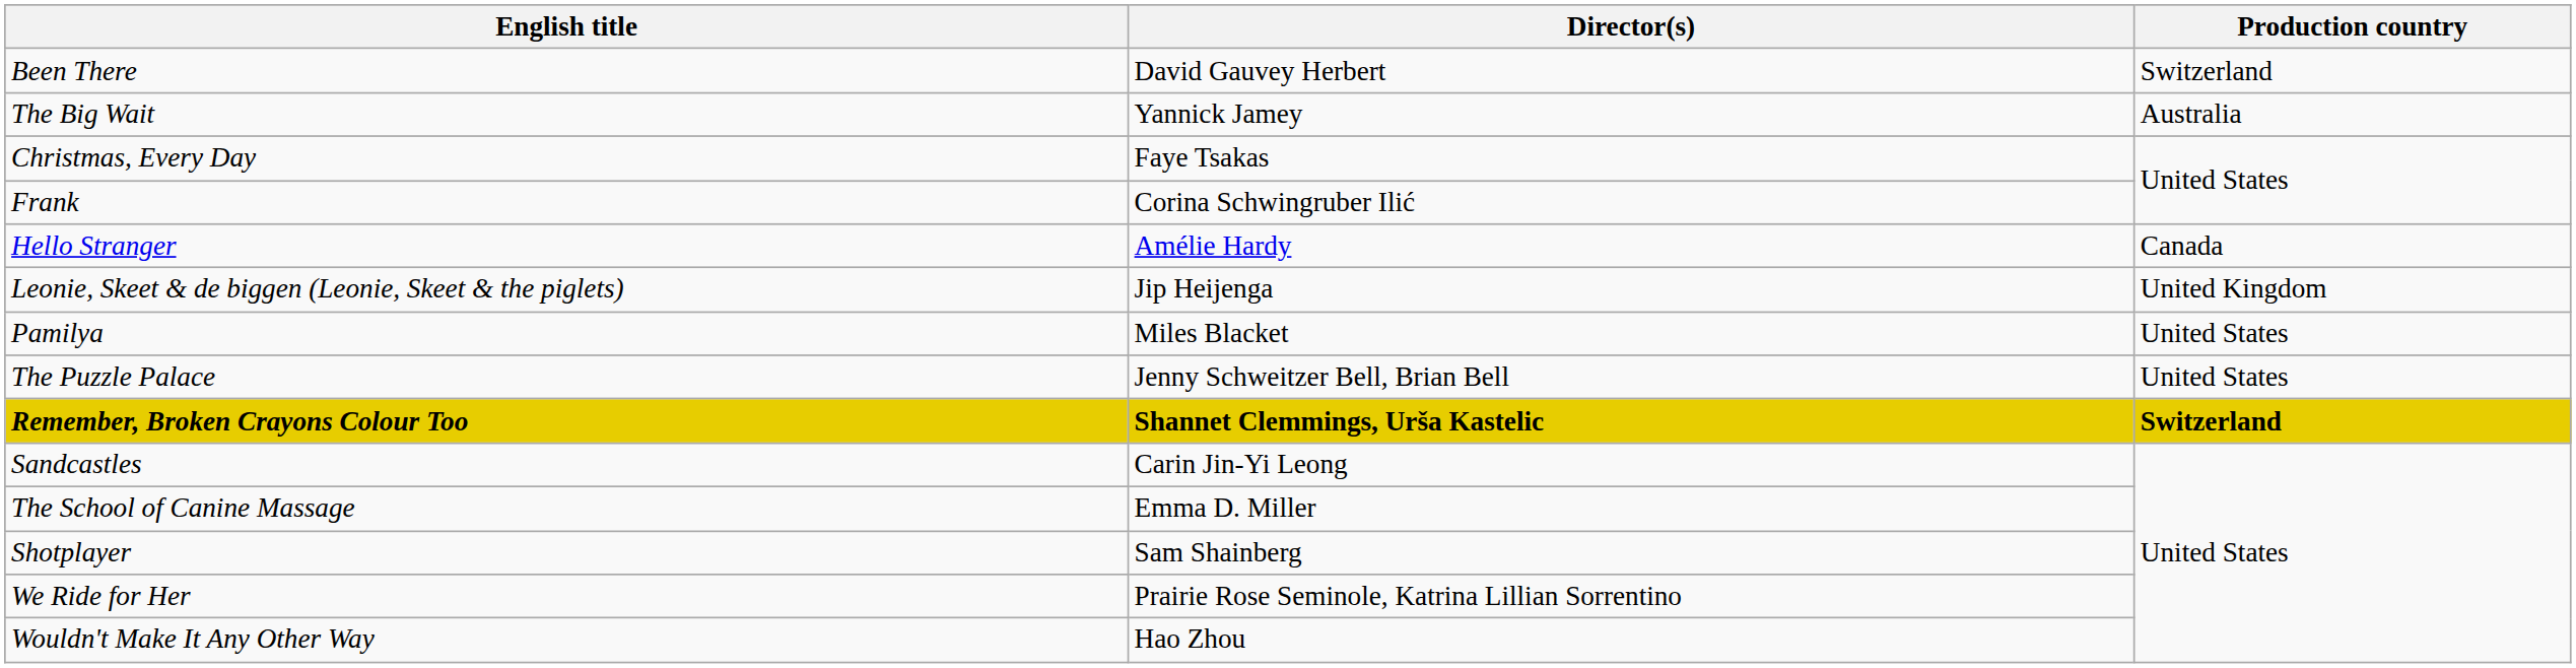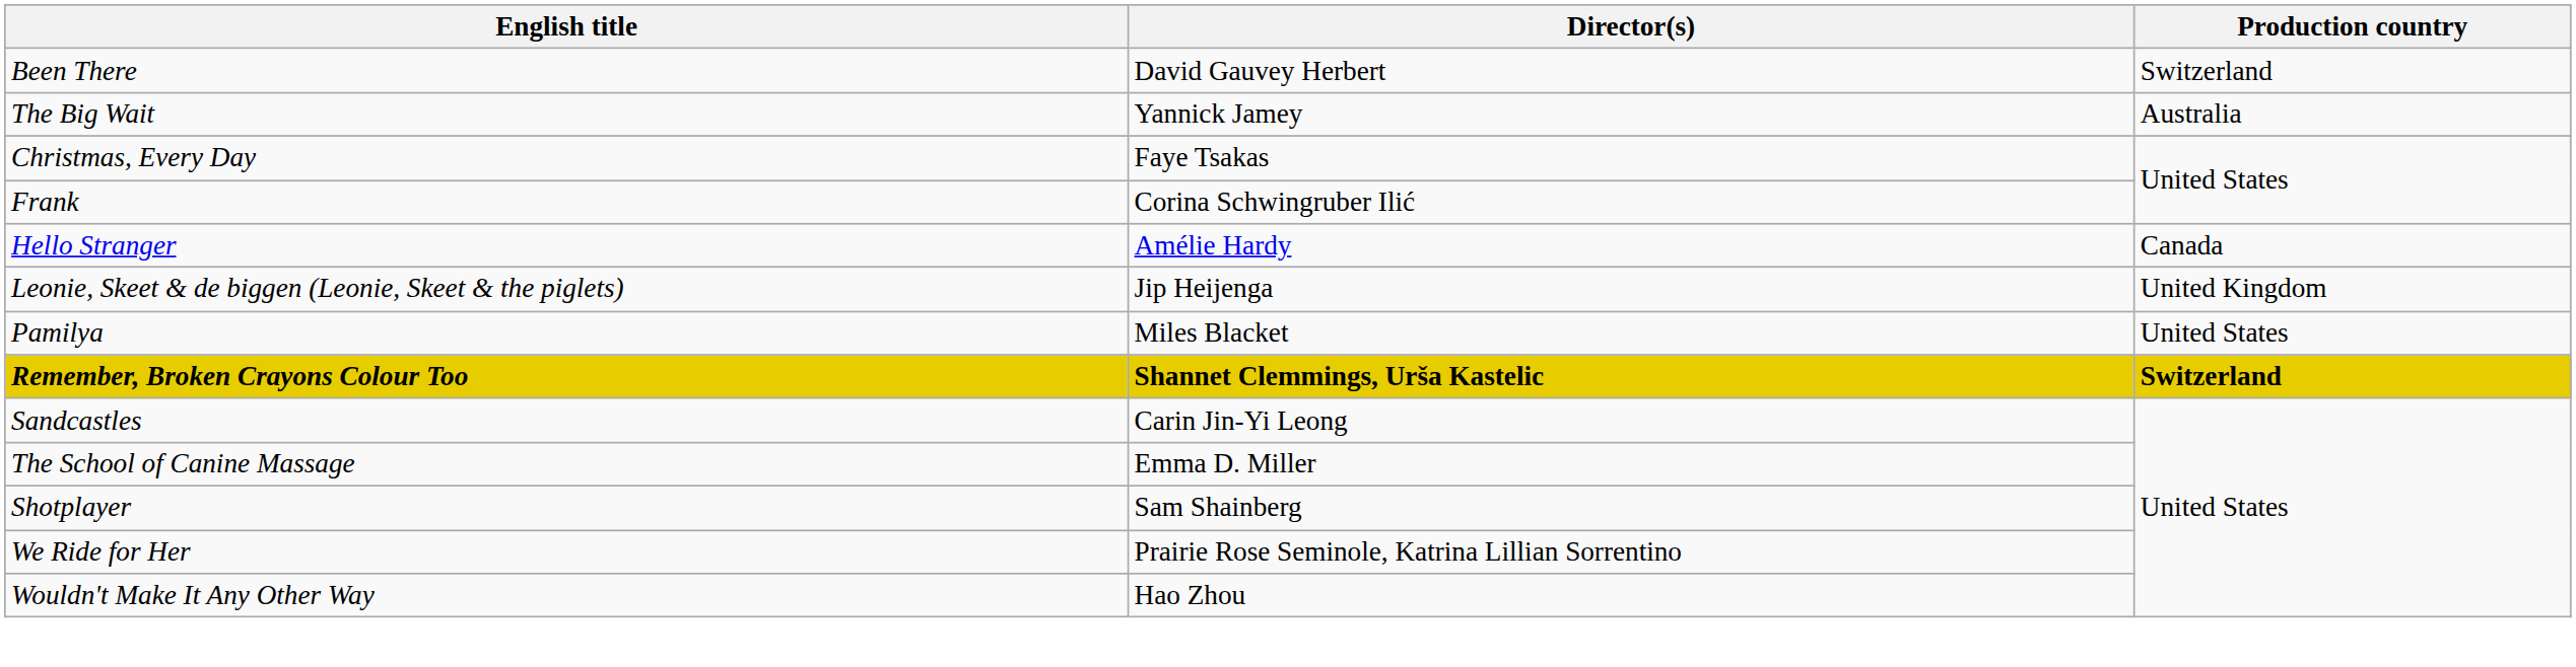- row: The Puzzle Palace | Jenny Schweitzer Bell, Brian Bell | United States
